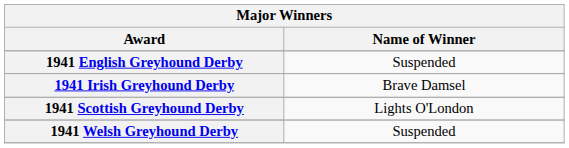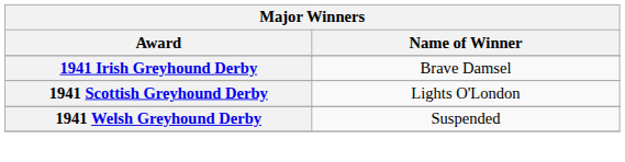- row: 1941 English Greyhound Derby | Suspended
